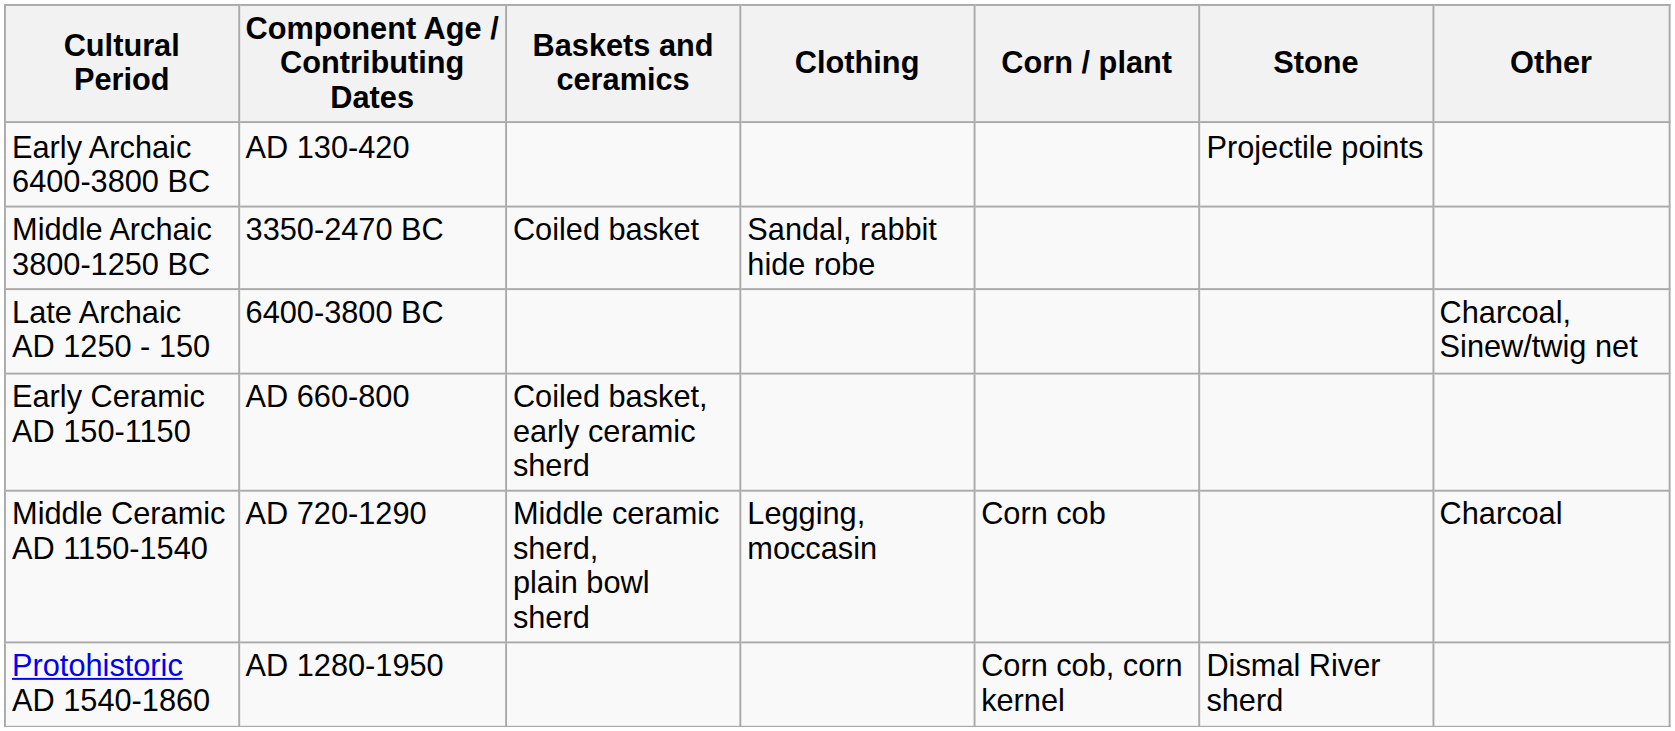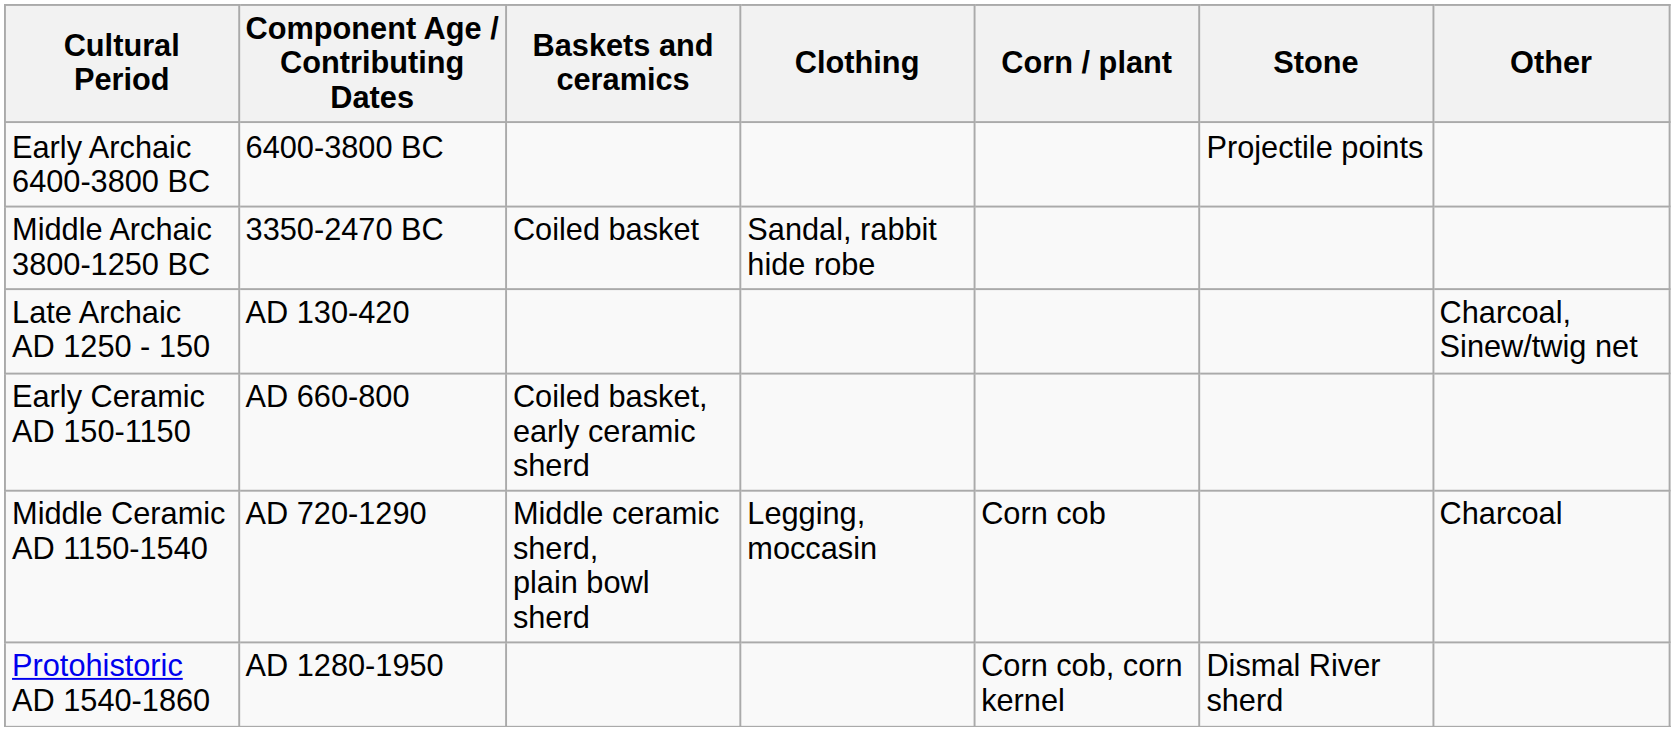Early Archaic 6400-3800 BC | Component Age / Contributing Dates: AD 130-420 -> 6400-3800 BC
Late Archaic AD 1250 - 150 | Component Age / Contributing Dates: 6400-3800 BC -> AD 130-420
